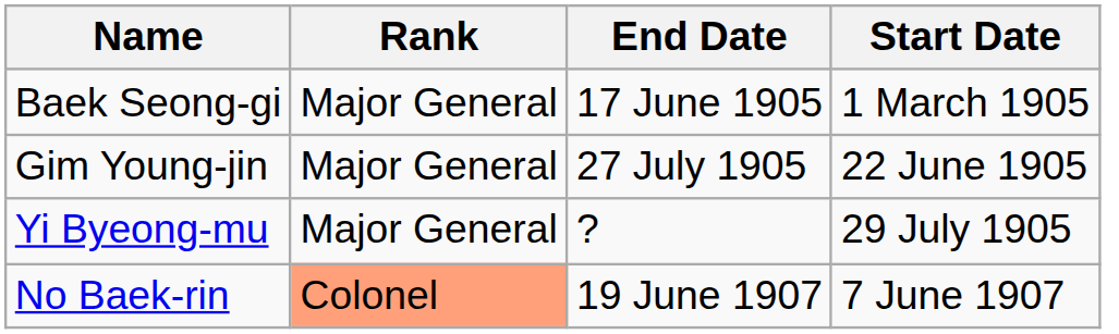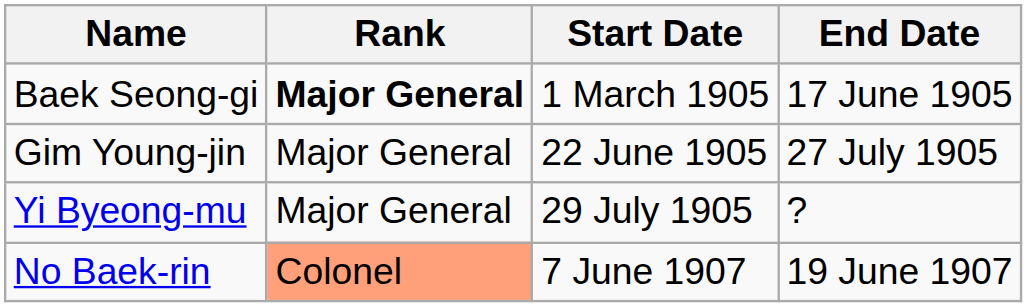columns swapped: Start Date <-> End Date
Baek Seong-gi | Rank: normal -> bold
